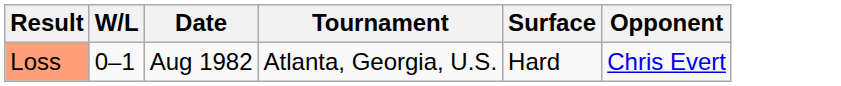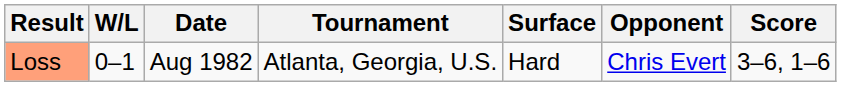+ column: Score | 3–6, 1–6
